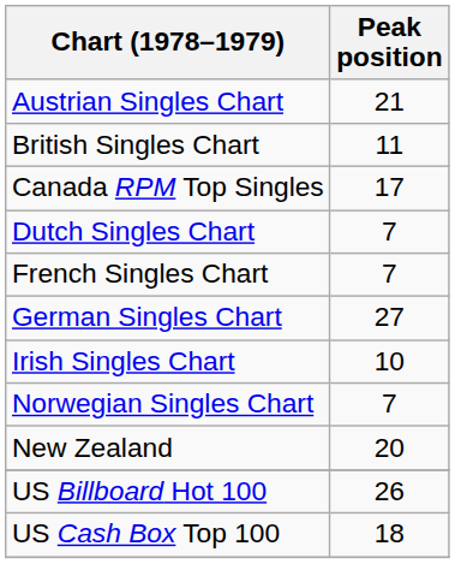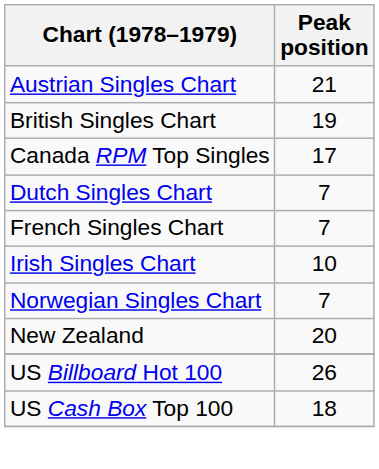British Singles Chart | Peak position: 11 -> 19
- row: German Singles Chart | 27
